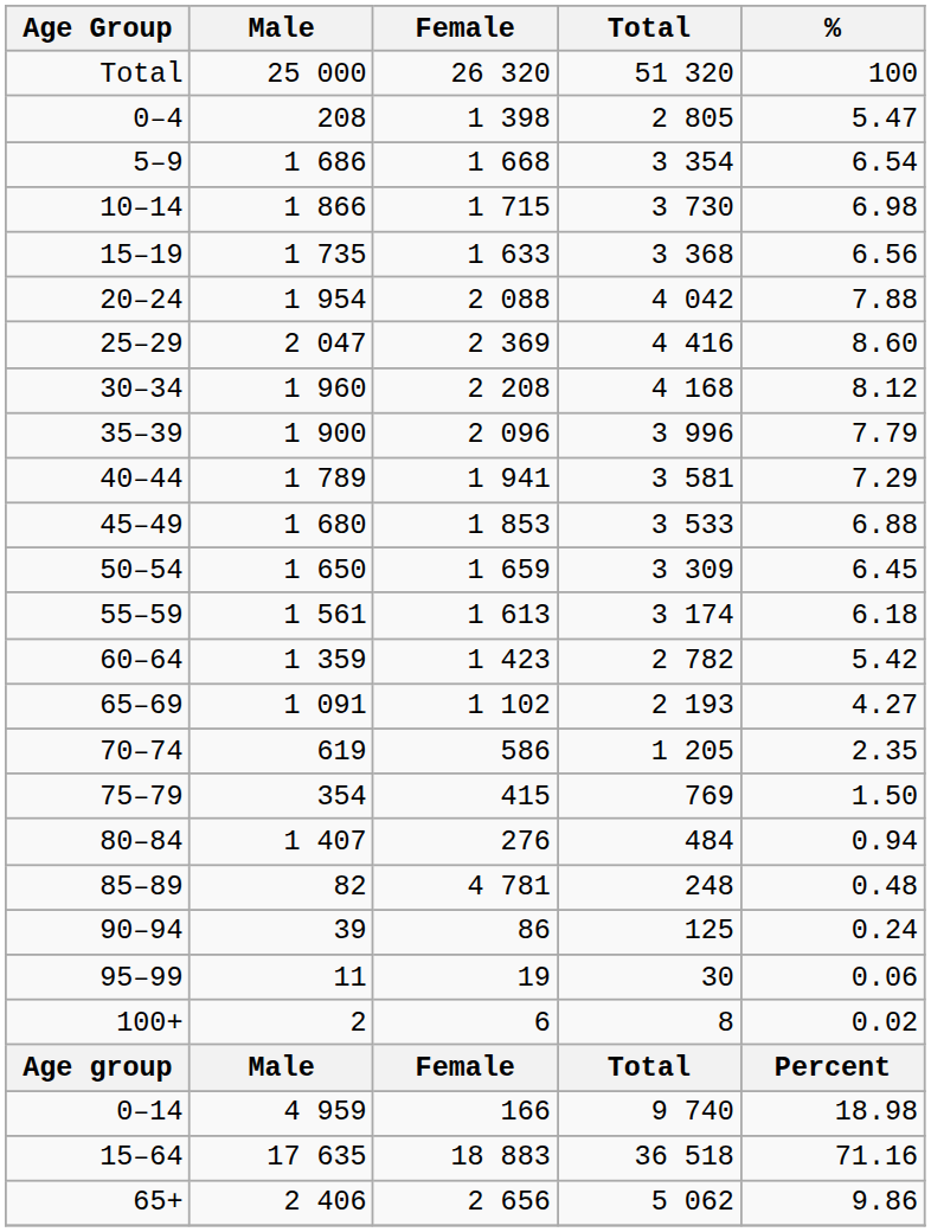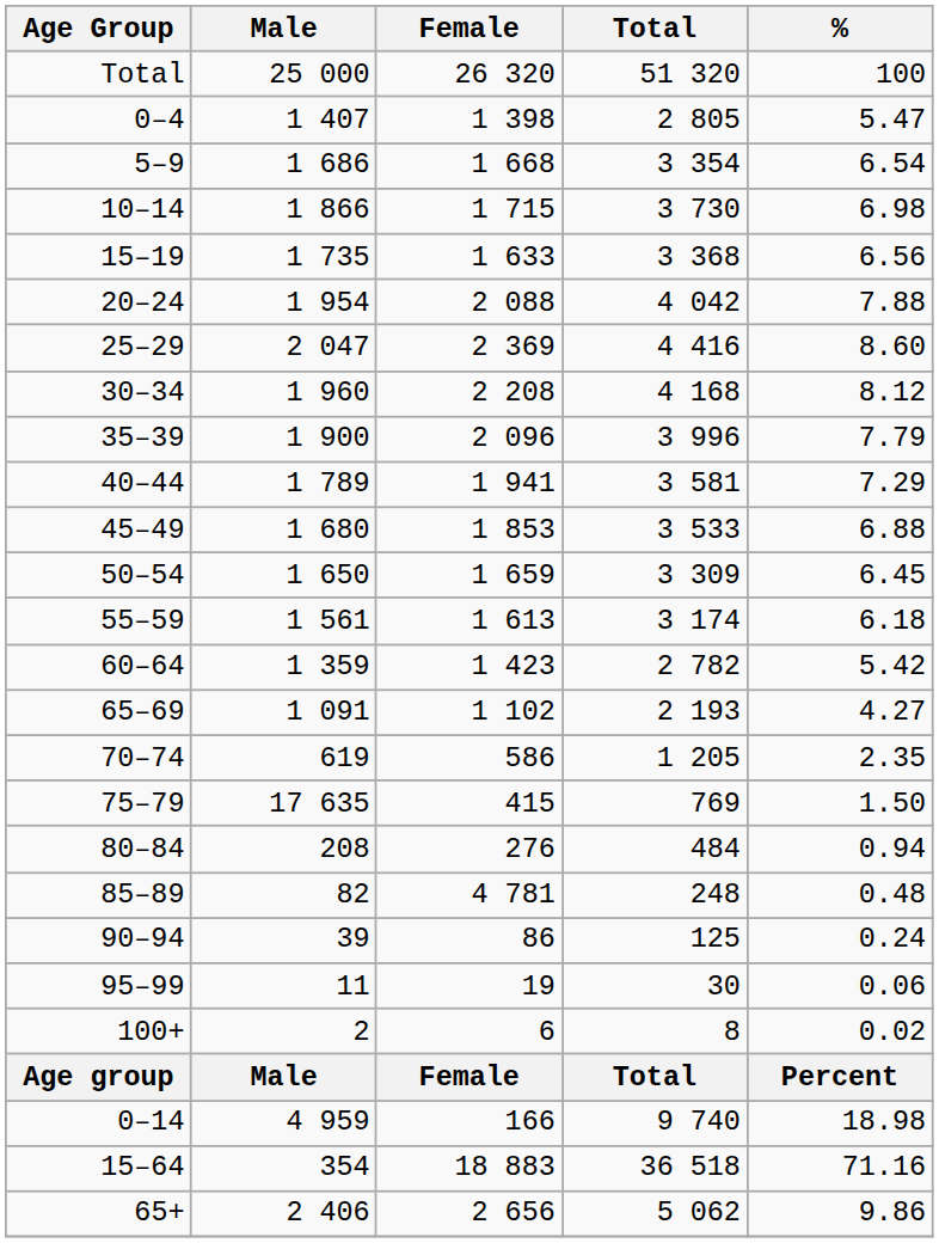0–4 | Male: 208 -> 1 407
75–79 | Male: 354 -> 17 635
80–84 | Male: 1 407 -> 208
15–64 | Male: 17 635 -> 354
